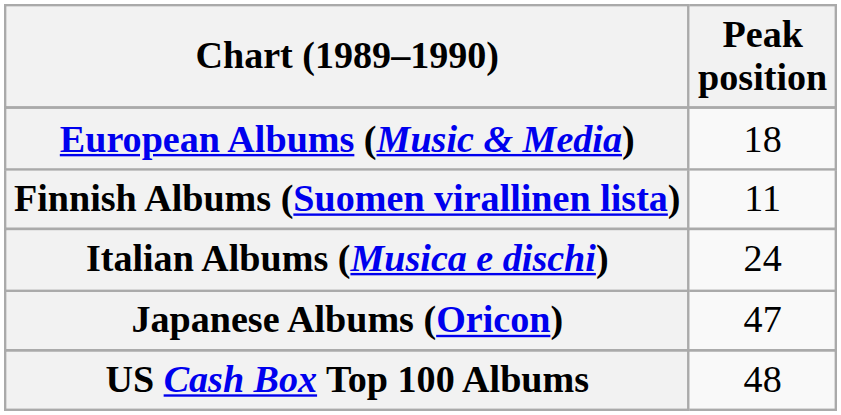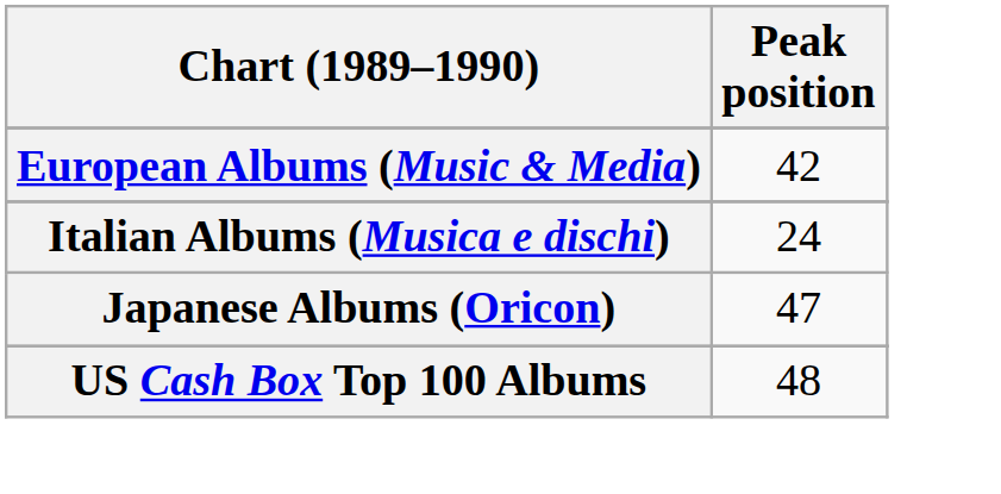European Albums (Music & Media) | Peak position: 18 -> 42
- row: Finnish Albums (Suomen virallinen lista) | 11
